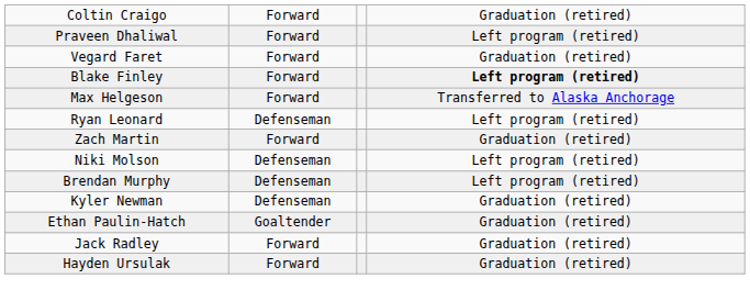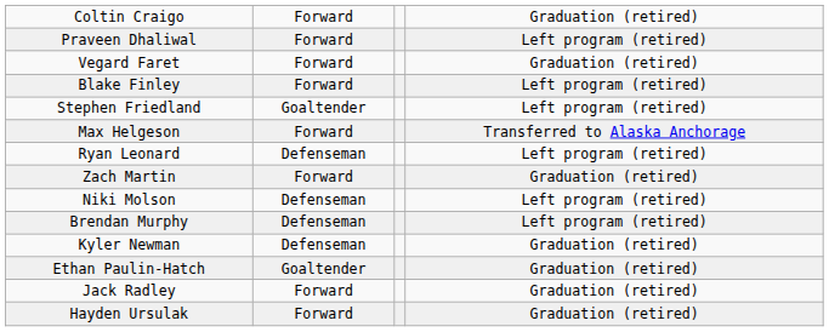Blake Finley | column 4: bold -> normal
+ row: Stephen Friedland | Goaltender | Left program (retired)
